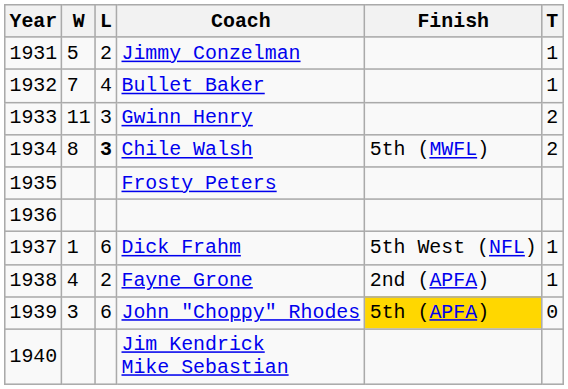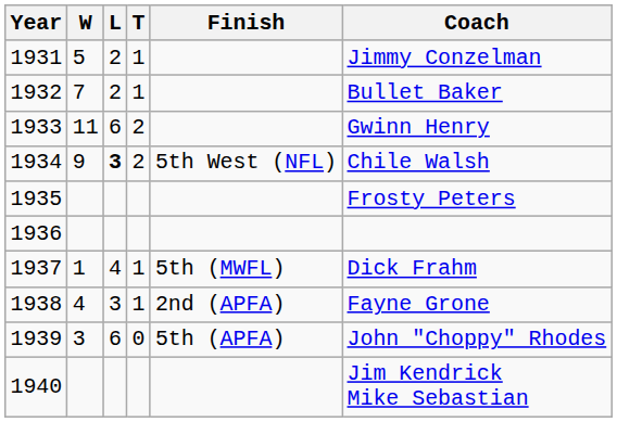columns swapped: T <-> Coach
1932 | L: 4 -> 2
1933 | L: 3 -> 6
1934 | W: 8 -> 9
1934 | Finish: 5th (MWFL) -> 5th West (NFL)
1937 | L: 6 -> 4
1937 | Finish: 5th West (NFL) -> 5th (MWFL)
1938 | L: 2 -> 3
1939 | Finish: gold background -> no background
